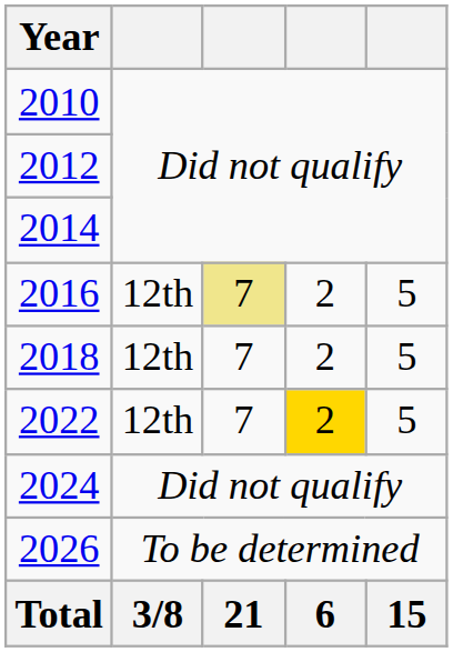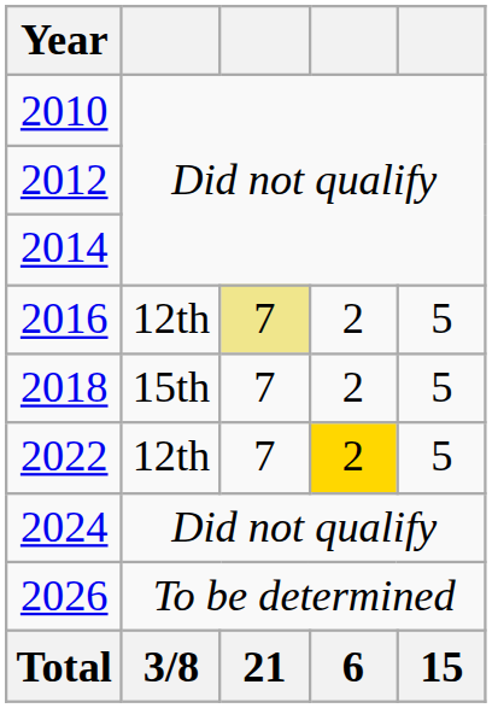2018 | column 2: 12th -> 15th
